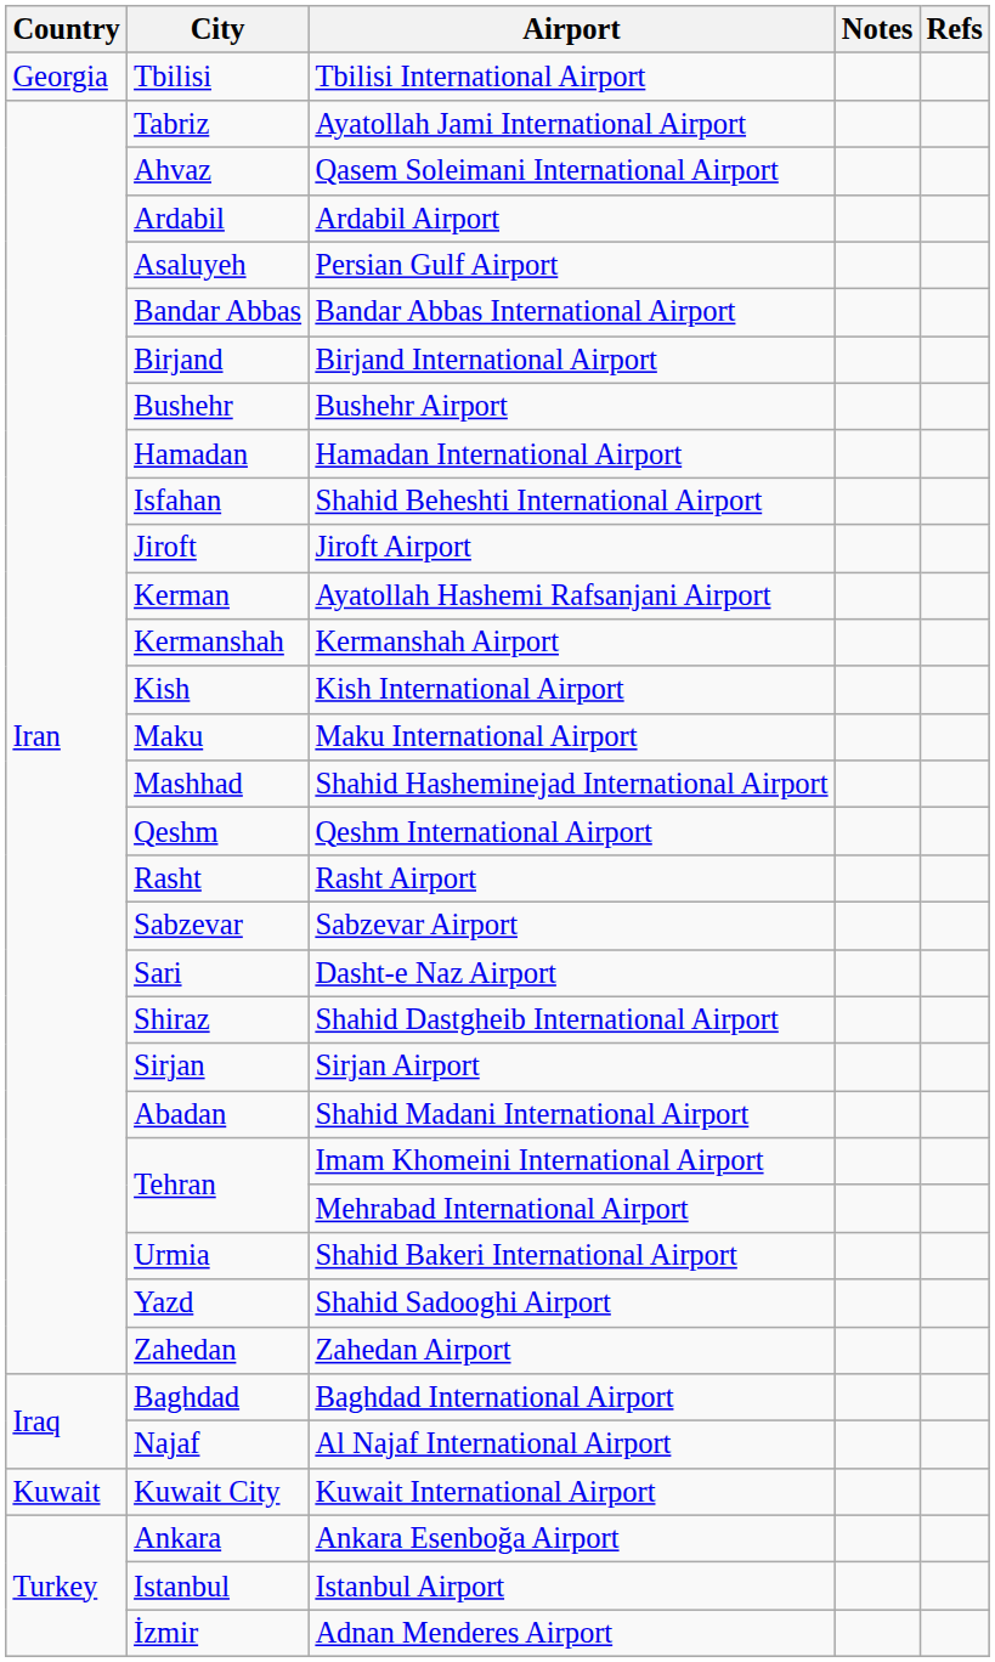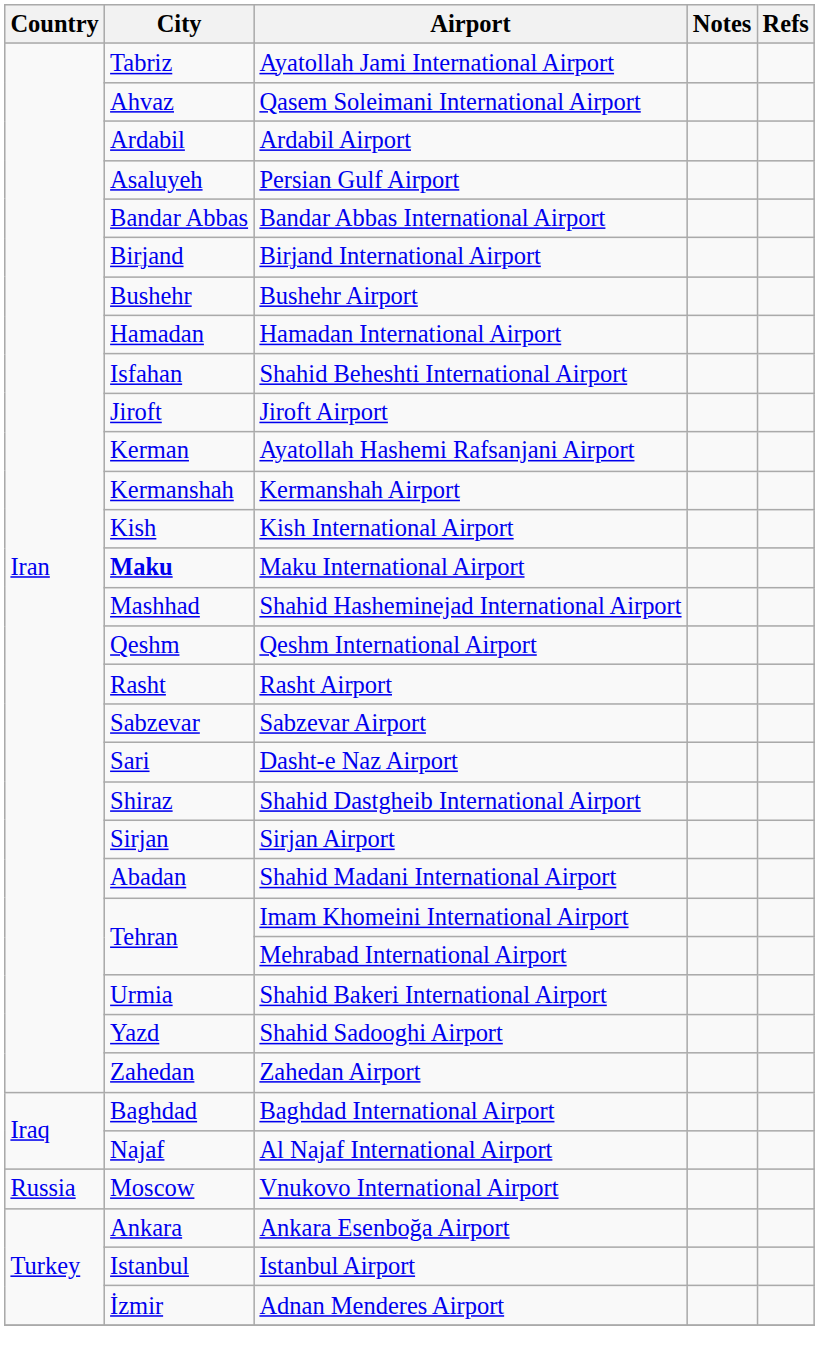- row: Georgia | Tbilisi | Tbilisi International Airport
Maku International Airport | City: normal -> bold
- row: Kuwait | Kuwait City | Kuwait International Airport
+ row: Russia | Moscow | Vnukovo International Airport
